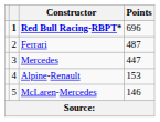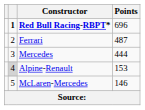Mercedes | Points: 447 -> 444
Alpine-Renault | column 2: no background -> lightgrey background
